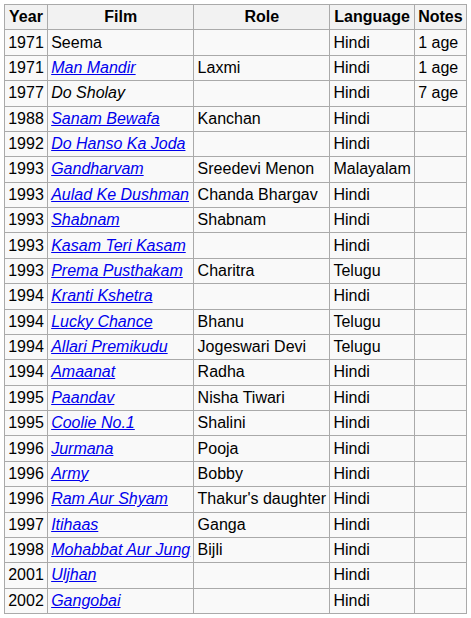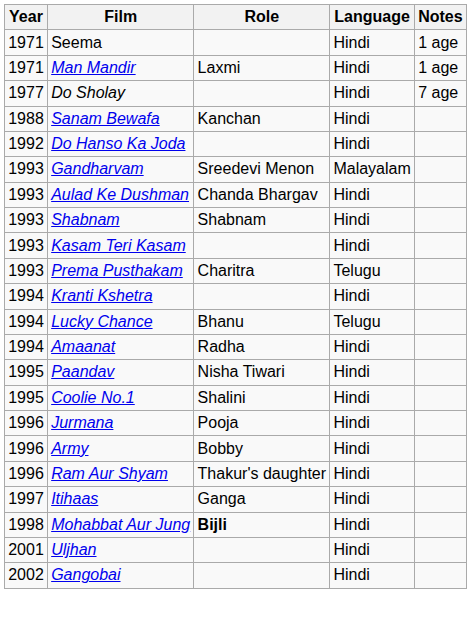- row: 1994 | Allari Premikudu | Jogeswari Devi | Telugu
Mohabbat Aur Jung | Role: normal -> bold
